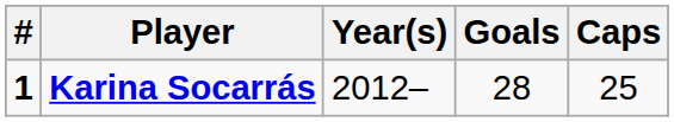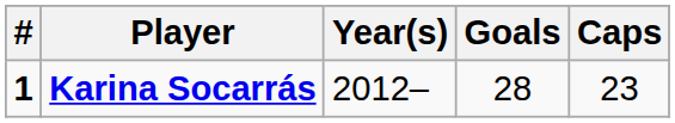Karina Socarrás | Caps: 25 -> 23
